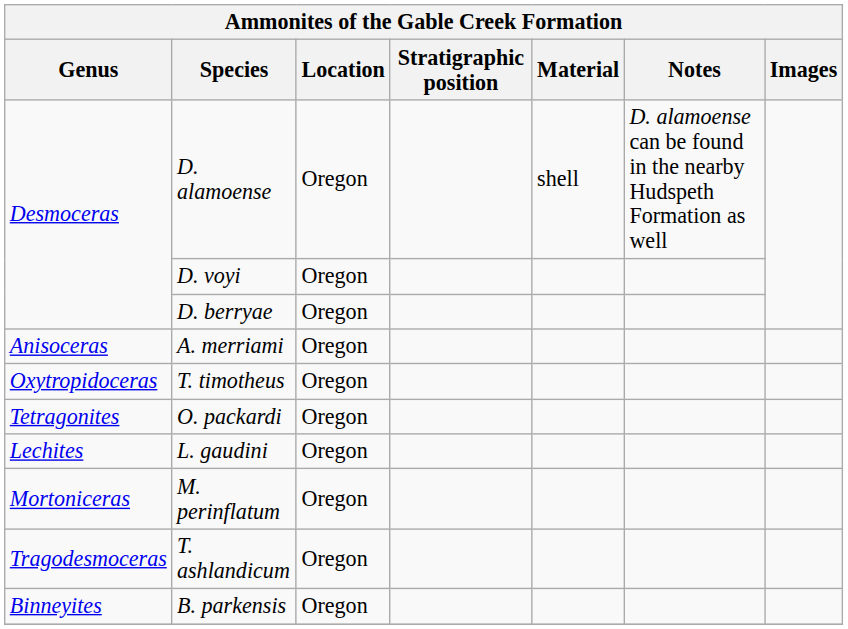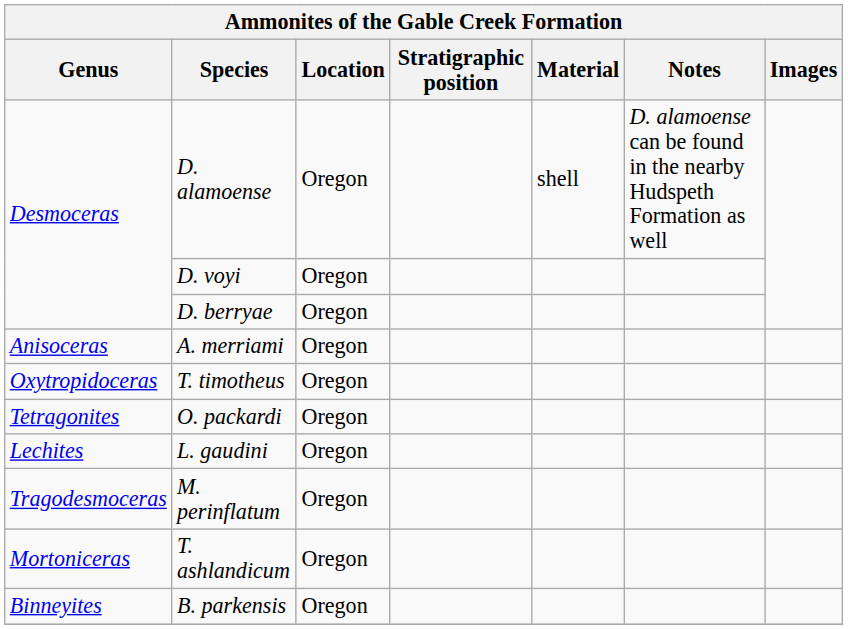M. perinflatum | Genus: Mortoniceras -> Tragodesmoceras
T. ashlandicum | Genus: Tragodesmoceras -> Mortoniceras
